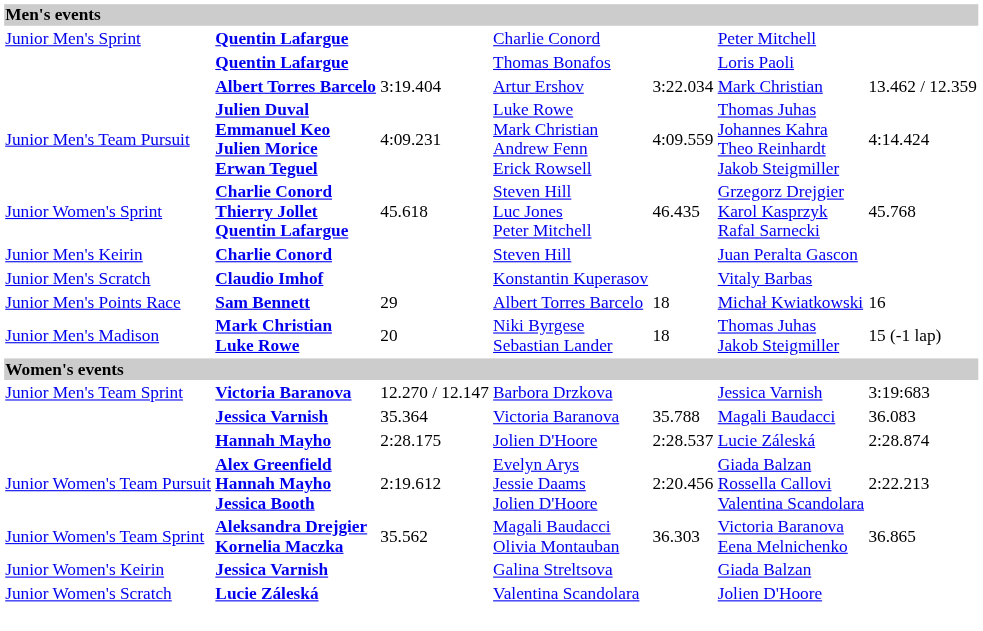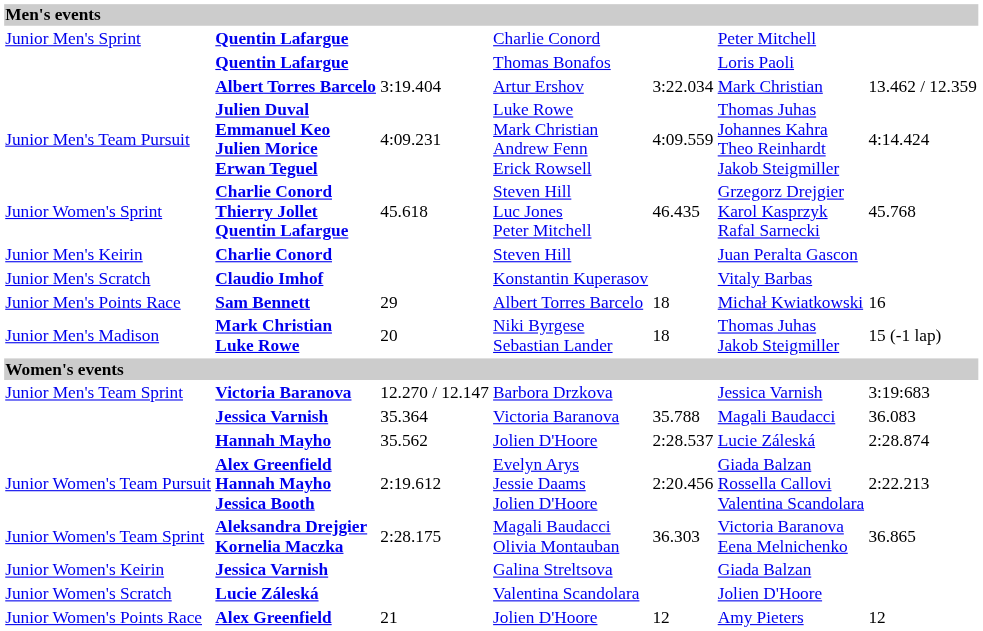Hannah Mayho / Jolien D'Hoore | column 3: 2:28.175 -> 35.562
Magali Baudacci Olivia Montauban | column 3: 35.562 -> 2:28.175
+ row: Junior Women's Points Race | Alex Greenfield | 21 | Jolien D'Hoore | 12 | Amy Pieters | 12
